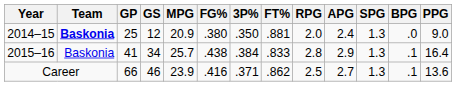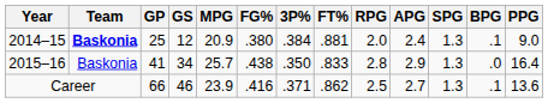2014–15 | 3P%: .350 -> .384
2014–15 | BPG: .0 -> .1
2015–16 | 3P%: .384 -> .350
2015–16 | BPG: .1 -> .0
